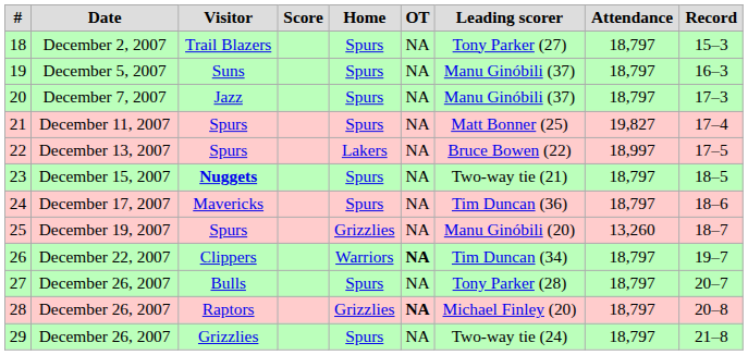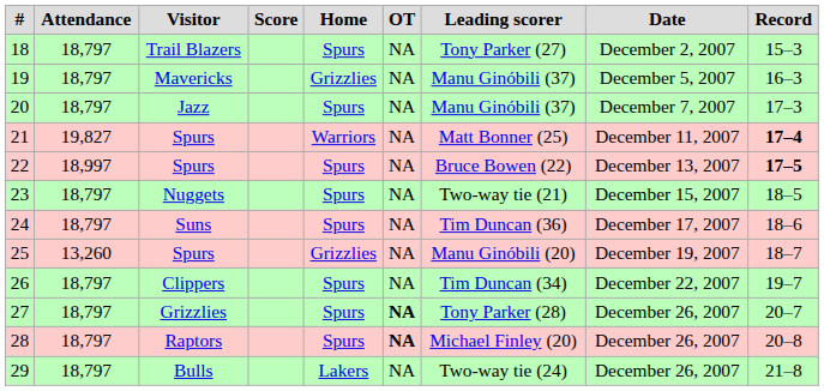columns swapped: Date <-> Attendance
19 | Visitor: Suns -> Mavericks
19 | Home: Spurs -> Grizzlies
21 | Home: Spurs -> Warriors
21 | Record: normal -> bold
22 | Home: Lakers -> Spurs
22 | Record: normal -> bold
23 | Visitor: bold -> normal
24 | Visitor: Mavericks -> Suns
26 | Home: Warriors -> Spurs
26 | OT: bold -> normal
27 | Visitor: Bulls -> Grizzlies
27 | OT: normal -> bold
28 | Home: Grizzlies -> Spurs
29 | Visitor: Grizzlies -> Bulls
29 | Home: Spurs -> Lakers
